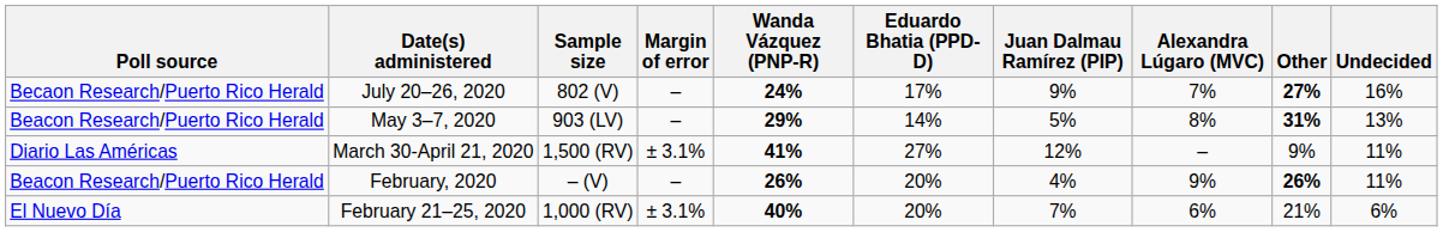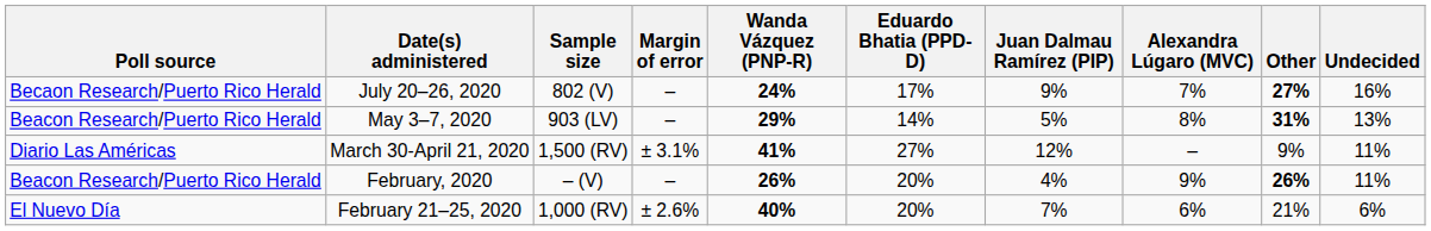February 21–25, 2020 | Margin of error: ± 3.1% -> ± 2.6%
